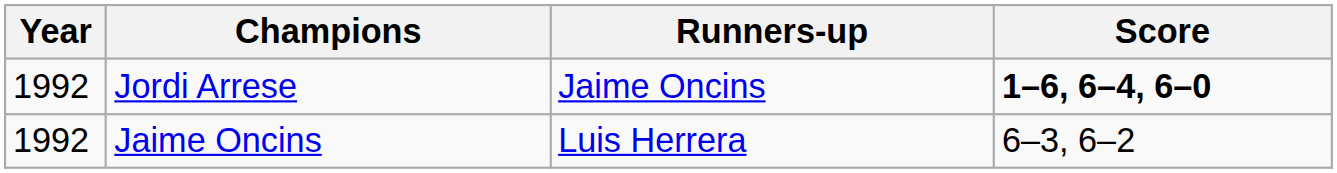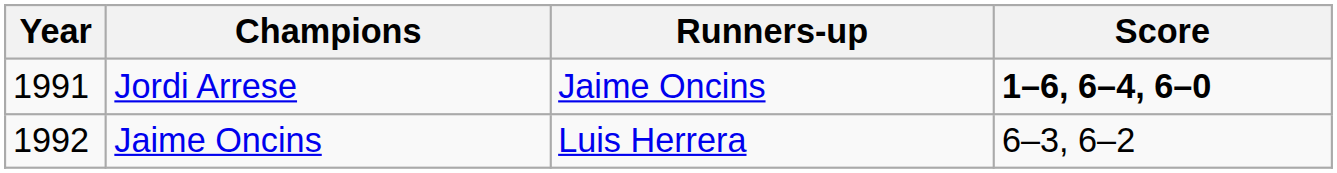Jordi Arrese | Year: 1992 -> 1991
